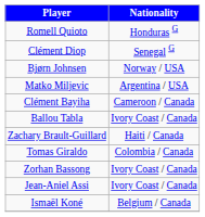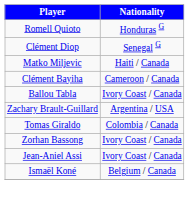- row: Bjørn Johnsen | Norway / USA
Matko Miljevic | Nationality: Argentina / USA -> Haiti / Canada
Zachary Brault-Guillard | Nationality: Haiti / Canada -> Argentina / USA
